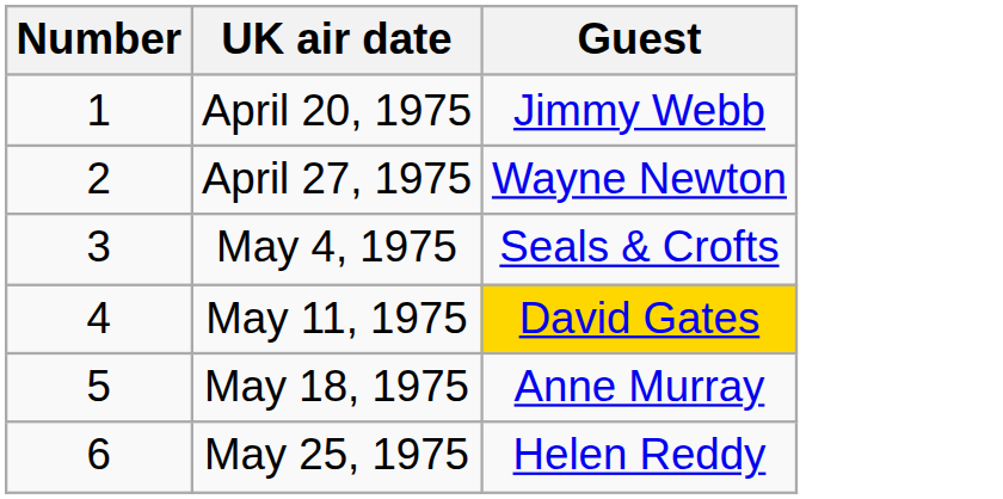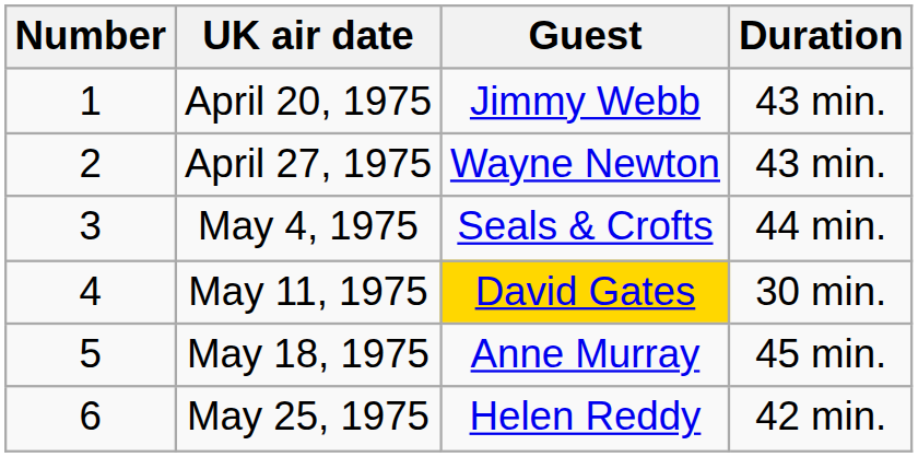+ column: Duration | 43 min. | 43 min. | 44 min. | 30 min. | 45 min. | 42 min.
